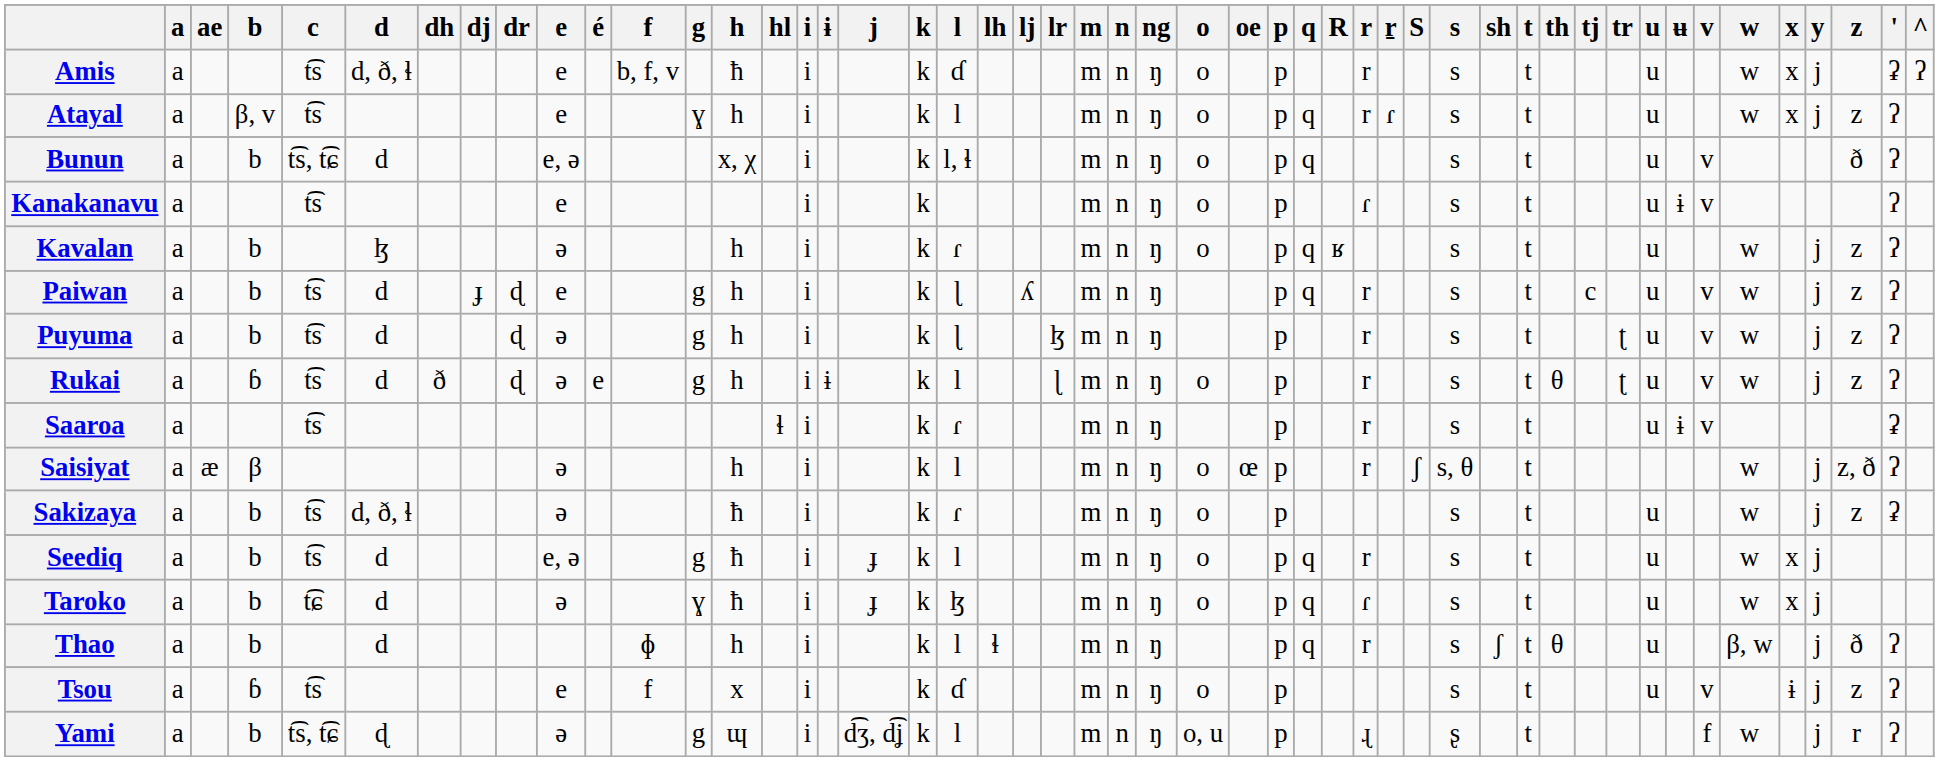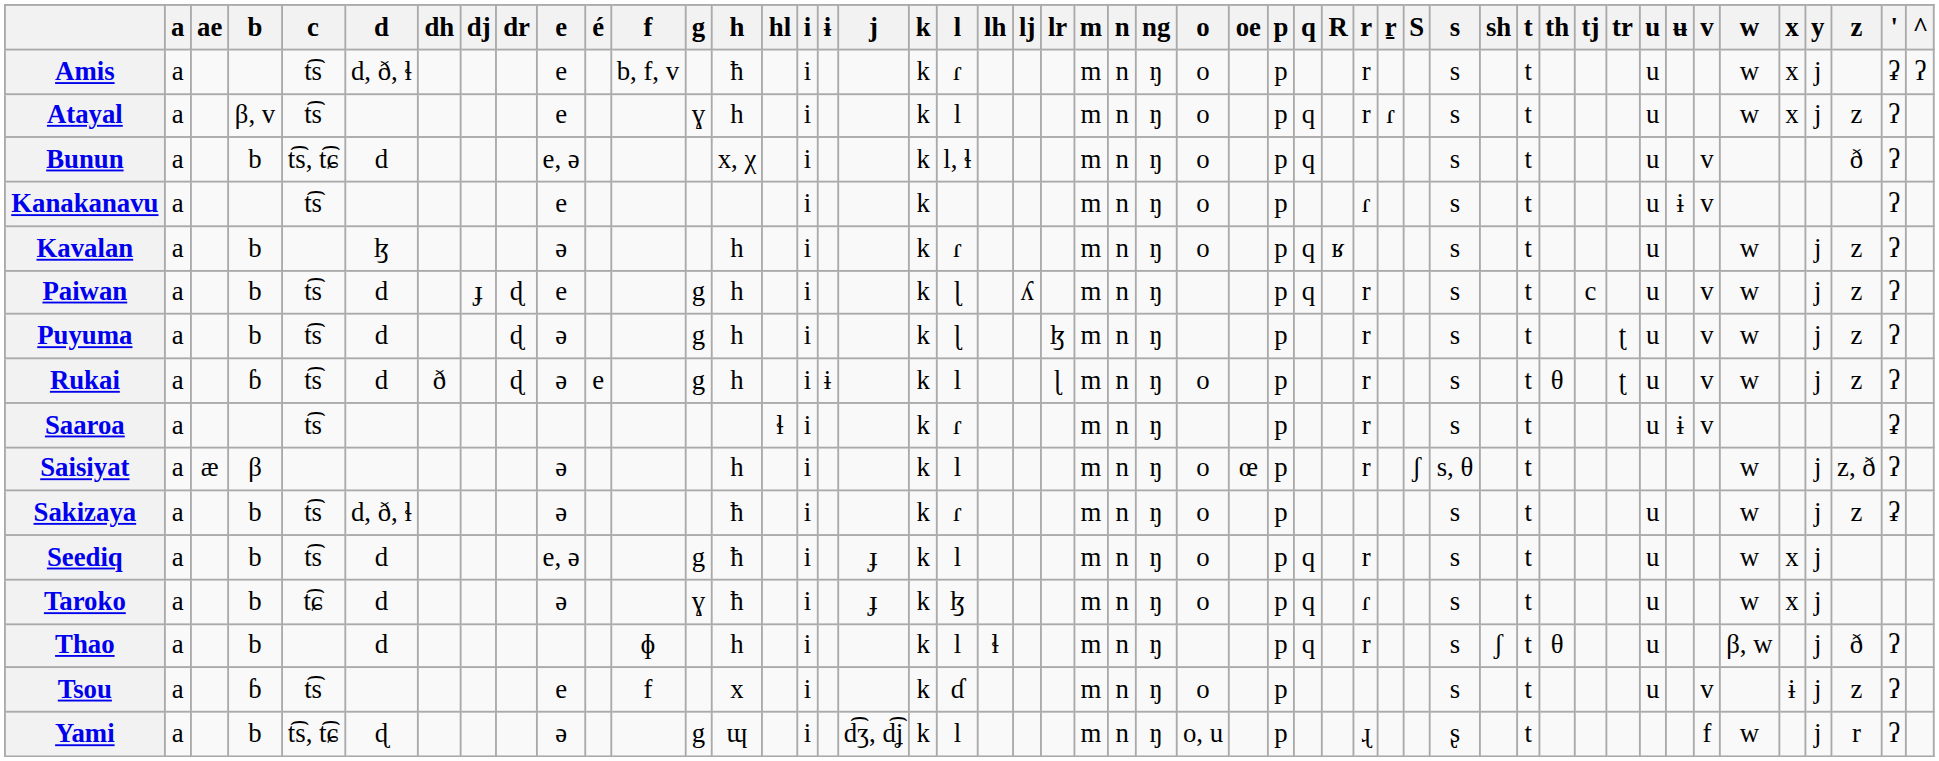Amis | l: ɗ -> ɾ
